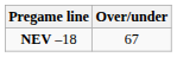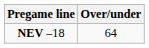NEV –18 | Over/under: 67 -> 64
